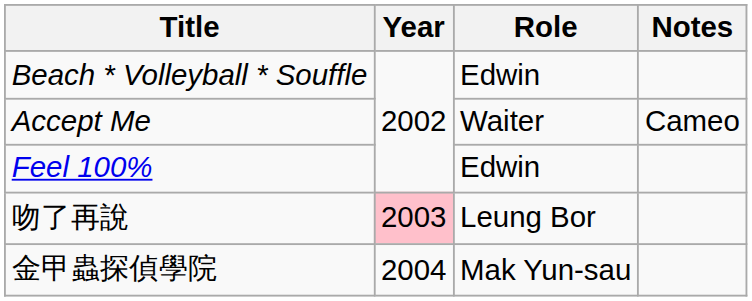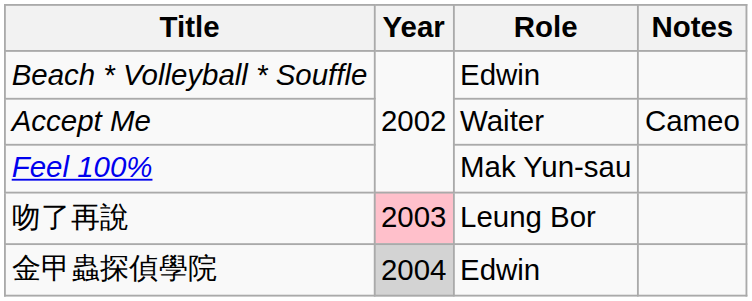Feel 100% | Role: Edwin -> Mak Yun-sau
金甲蟲探偵學院 | Year: no background -> lightgrey background
金甲蟲探偵學院 | Role: Mak Yun-sau -> Edwin
